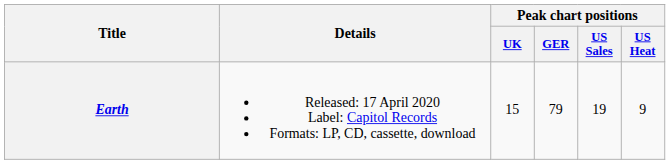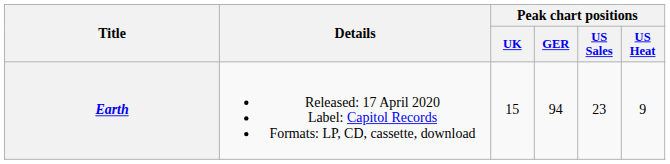Earth | Peak chart positions / GER: 79 -> 94
Earth | Peak chart positions / US Sales: 19 -> 23
